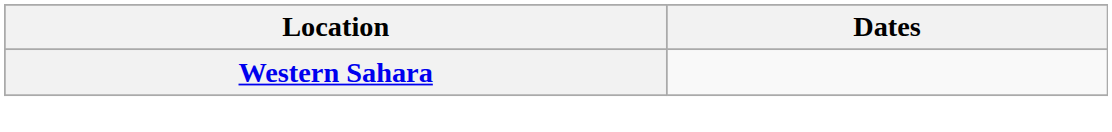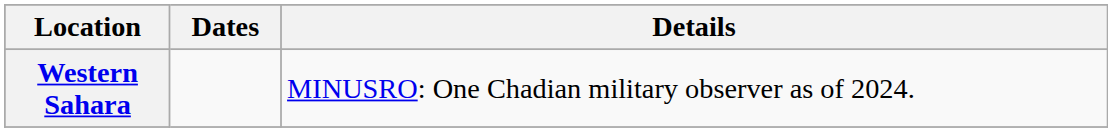+ column: Details | MINUSRO: One Chadian military observer as of 2024.
